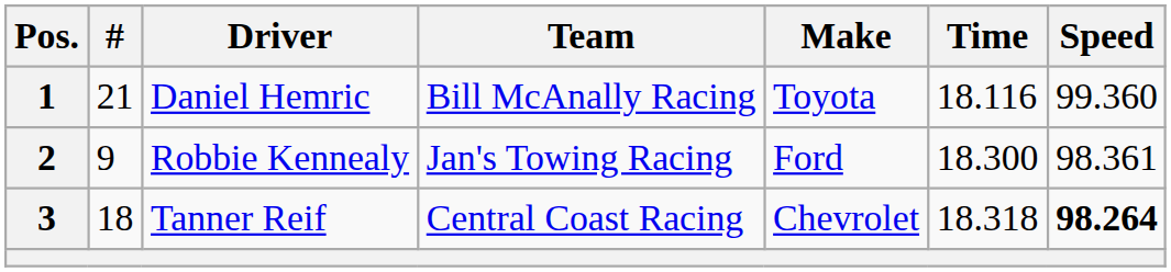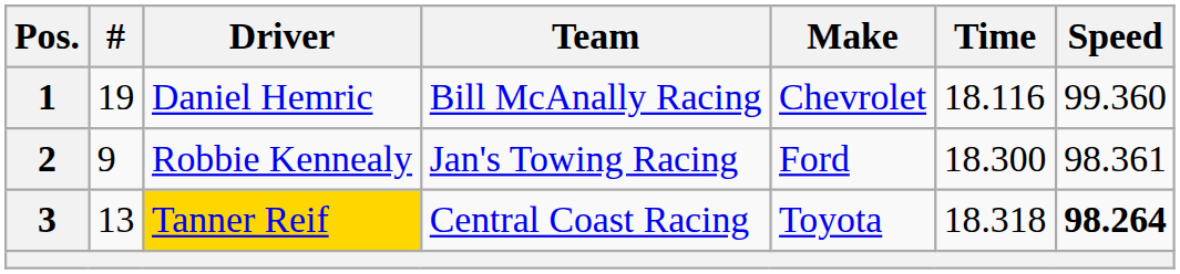1 | #: 21 -> 19
1 | Make: Toyota -> Chevrolet
3 | #: 18 -> 13
3 | Driver: no background -> gold background
3 | Make: Chevrolet -> Toyota
